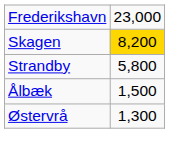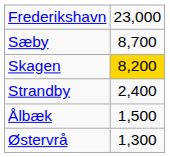+ row: Sæby | 8,700
Strandby | column 2: 5,800 -> 2,400
